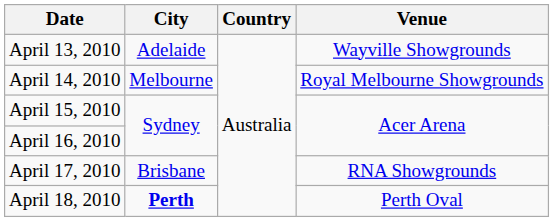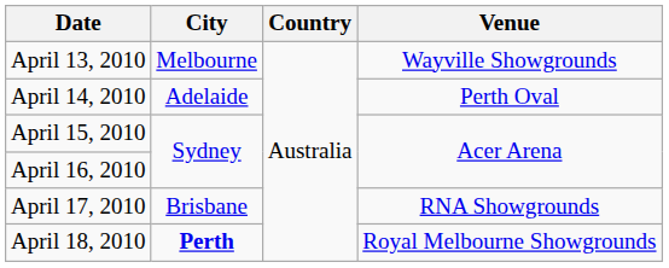April 13, 2010 | City: Adelaide -> Melbourne
April 14, 2010 | City: Melbourne -> Adelaide
April 14, 2010 | Venue: Royal Melbourne Showgrounds -> Perth Oval
April 18, 2010 | Venue: Perth Oval -> Royal Melbourne Showgrounds
